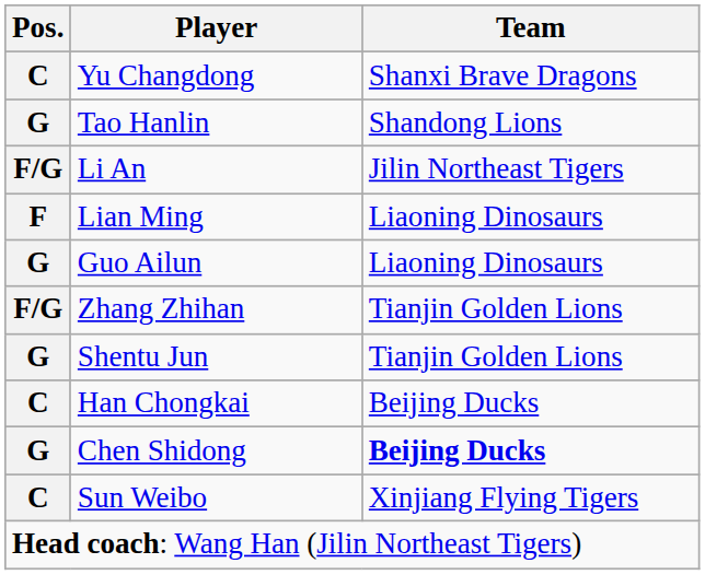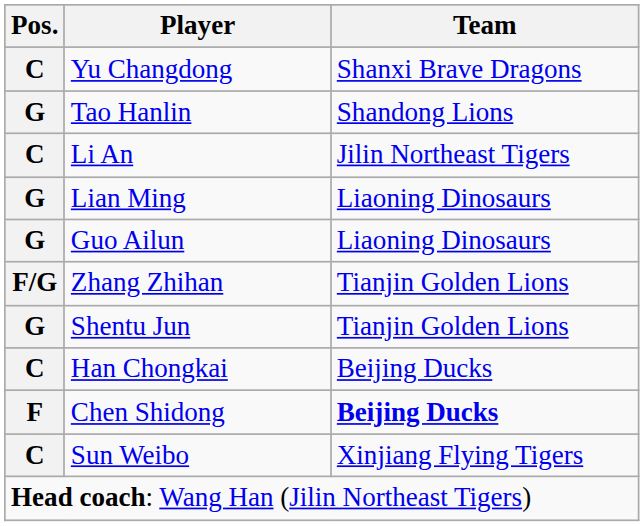Li An | Pos.: F/G -> C
Lian Ming | Pos.: F -> G
Chen Shidong | Pos.: G -> F
